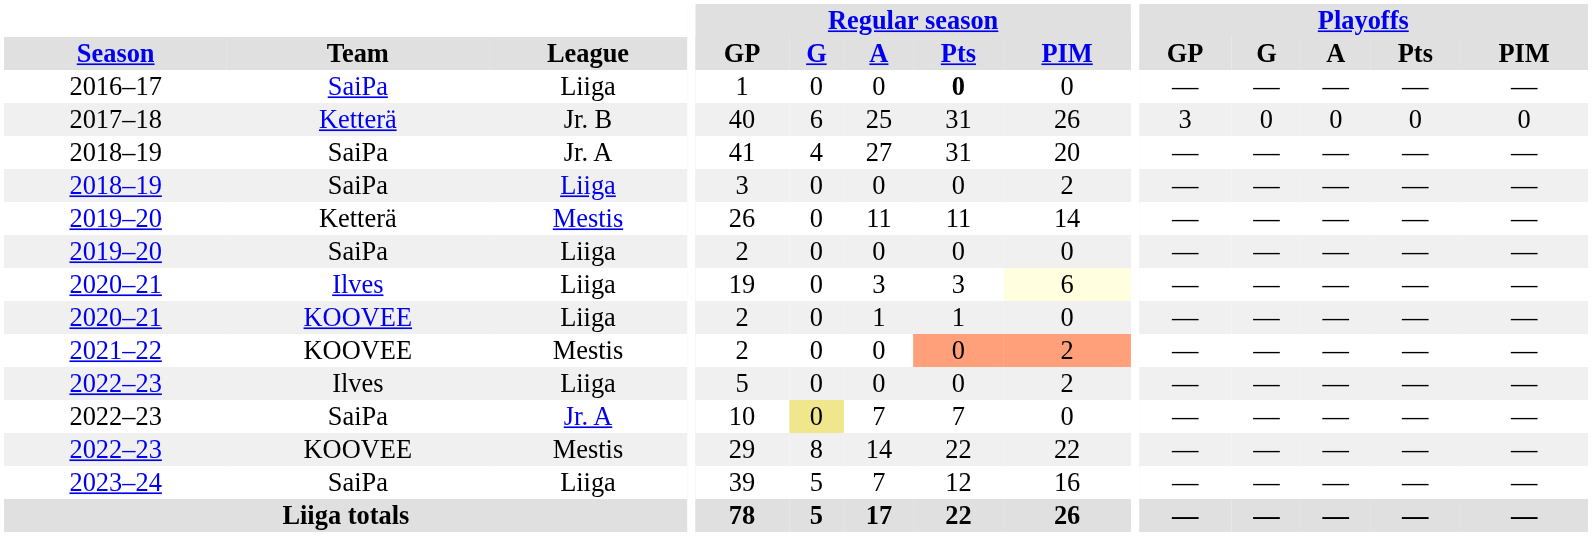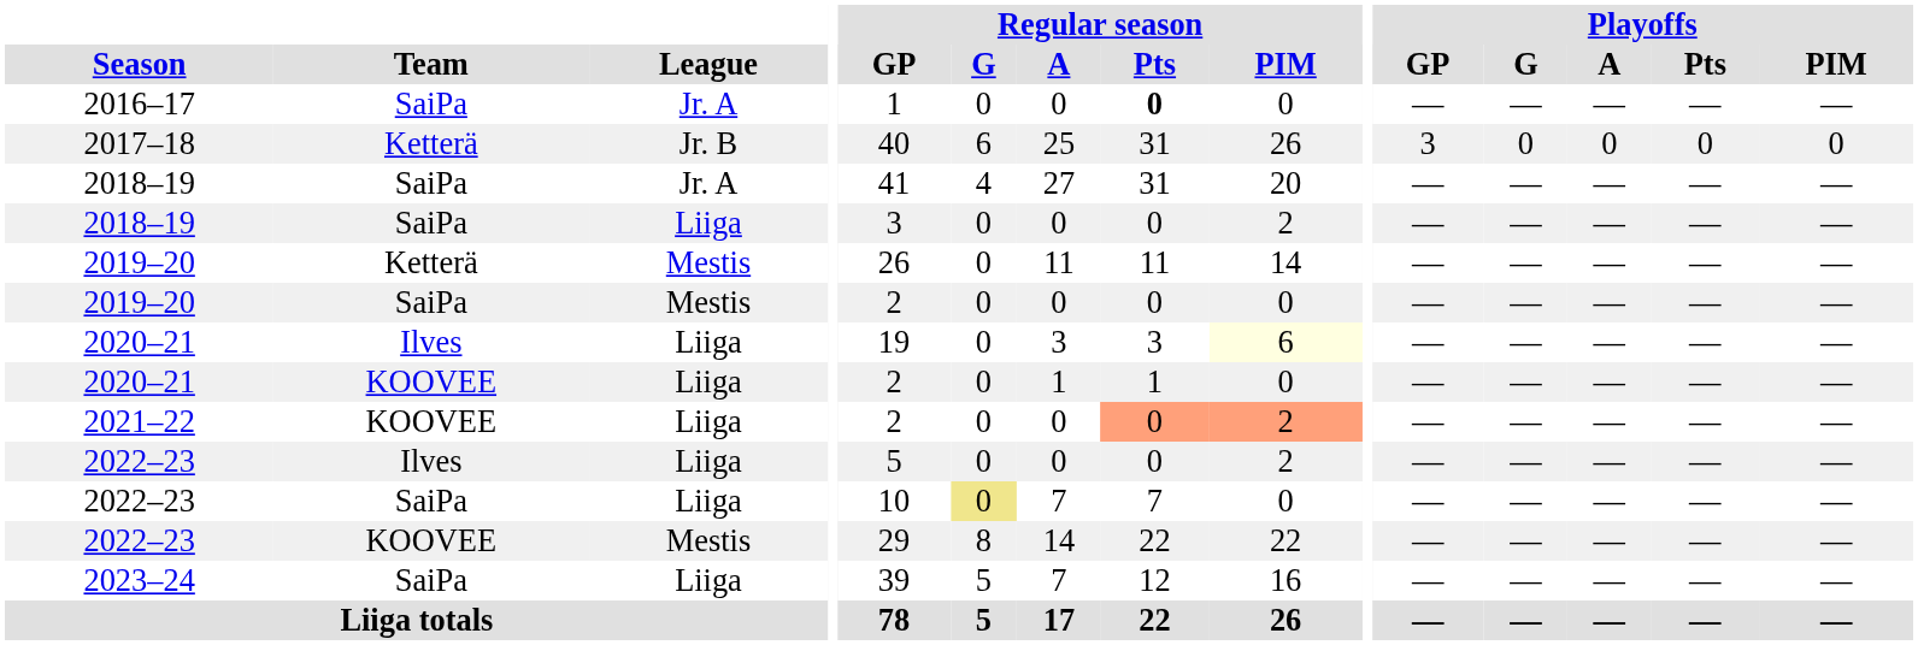2016–17 | League: Liiga -> Jr. A
2019–20 / SaiPa | League: Liiga -> Mestis
2021–22 | League: Mestis -> Liiga
2022–23 / SaiPa | League: Jr. A -> Liiga
